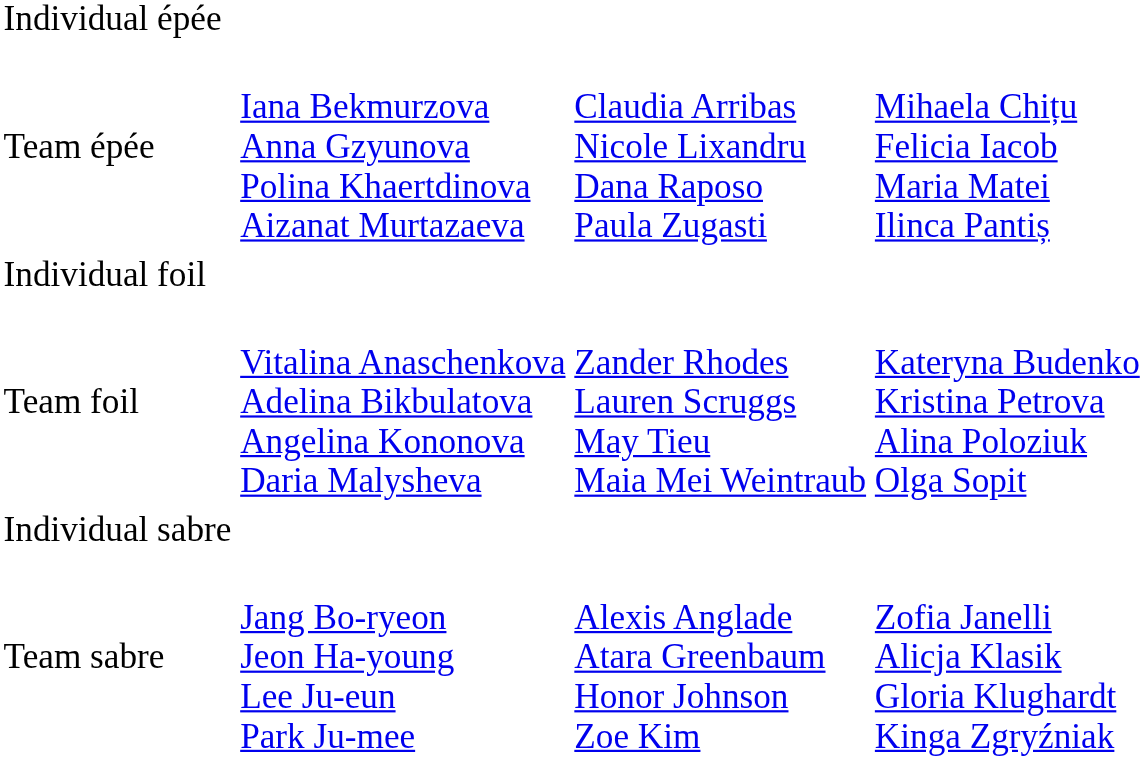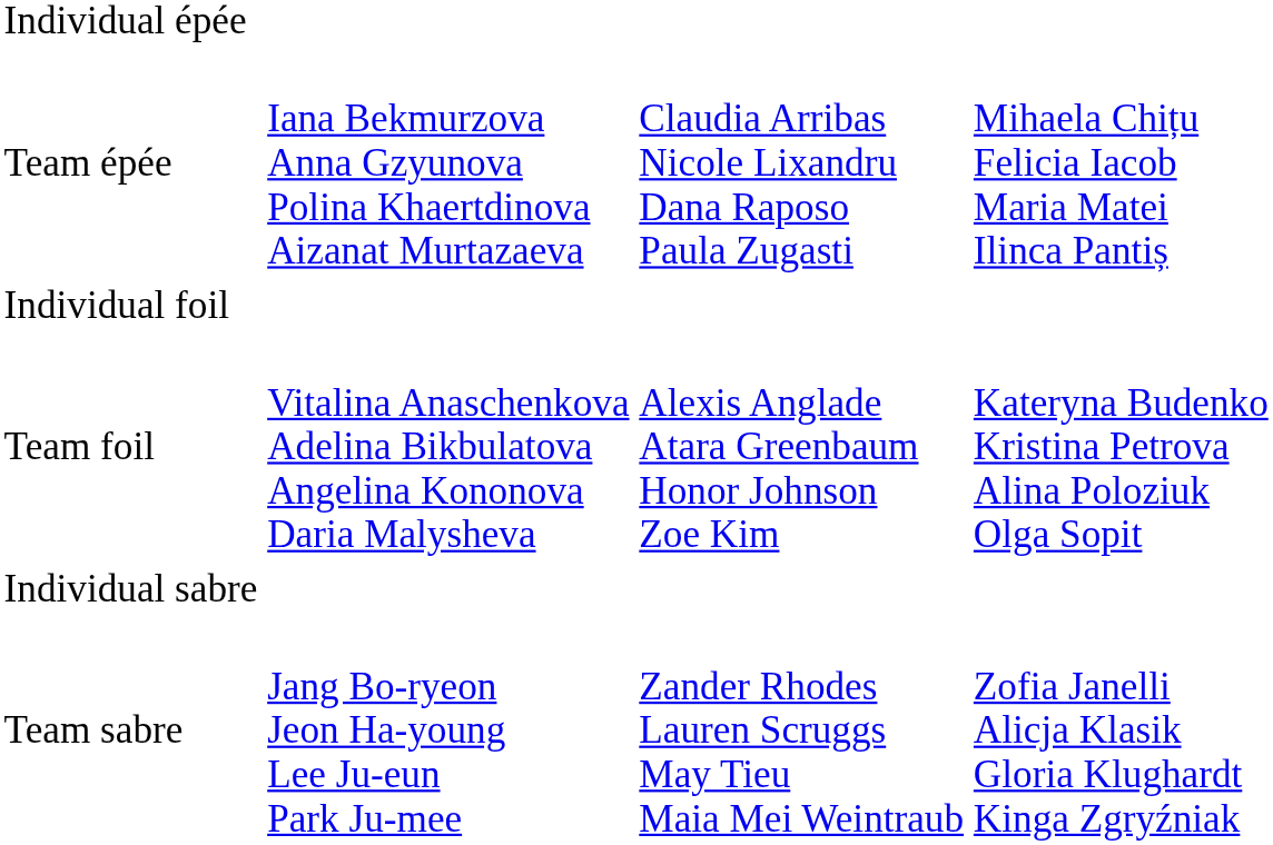Team foil | column 3: Zander Rhodes Lauren Scruggs May Tieu Maia Mei Weintraub -> Alexis Anglade Atara Greenbaum Honor Johnson Zoe Kim
Team sabre | column 3: Alexis Anglade Atara Greenbaum Honor Johnson Zoe Kim -> Zander Rhodes Lauren Scruggs May Tieu Maia Mei Weintraub
